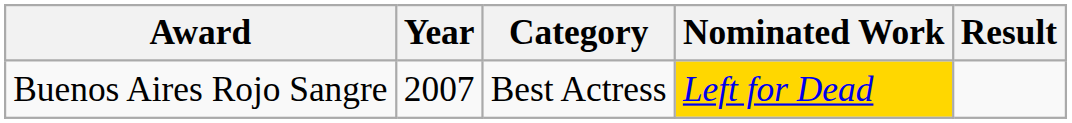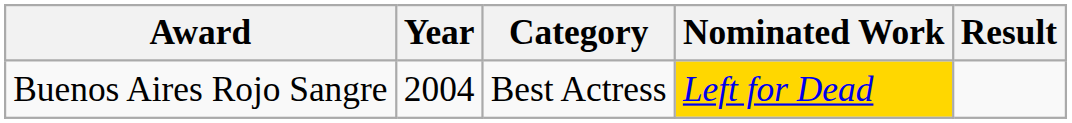Buenos Aires Rojo Sangre | Year: 2007 -> 2004
